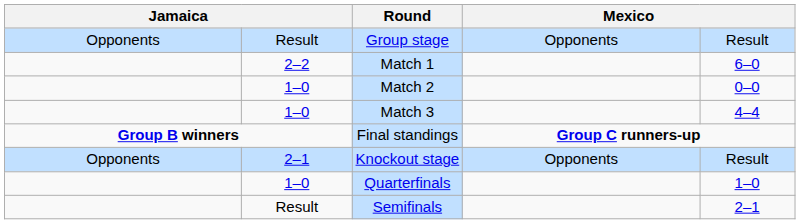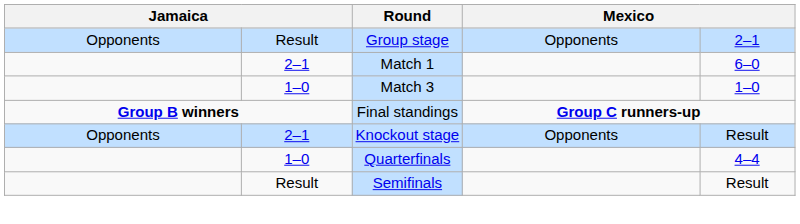Group stage | column 5: Result -> 2–1
Match 1 | column 2: 2–2 -> 2–1
- row: 1–0 | Match 2 | 0–0
Match 3 | column 5: 4–4 -> 1–0
Quarterfinals | column 5: 1–0 -> 4–4
Semifinals | column 5: 2–1 -> Result
